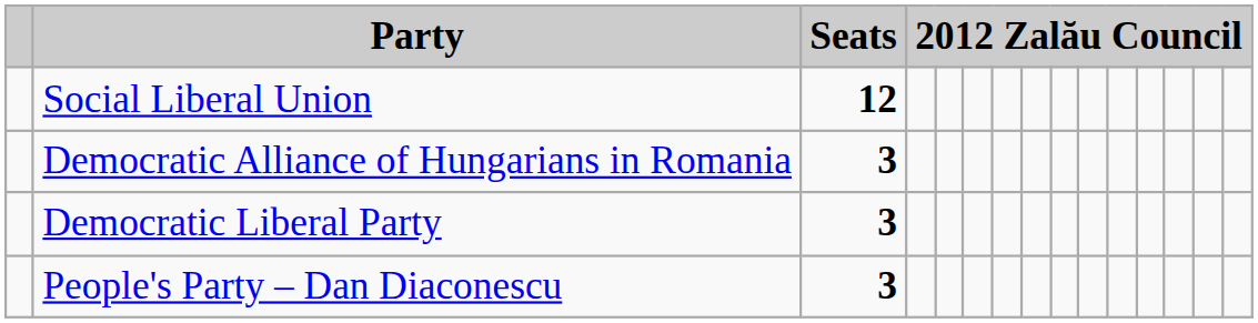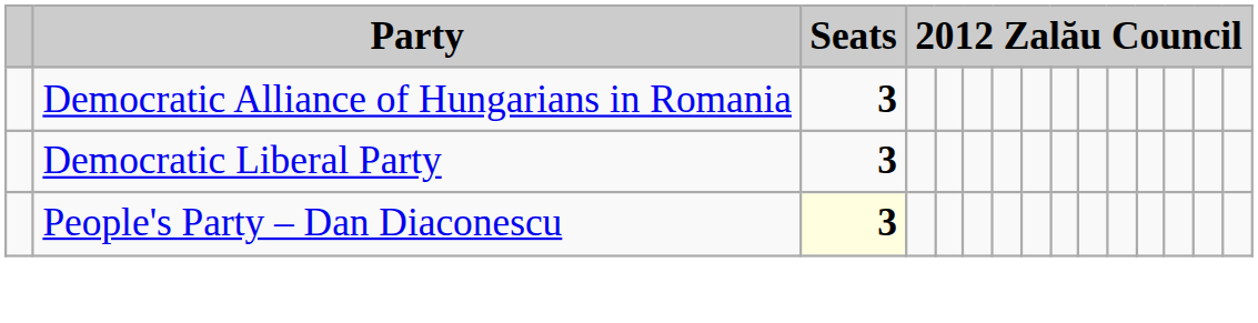- row: Social Liberal Union | 12
People's Party – Dan Diaconescu | Seats: no background -> lightyellow background
